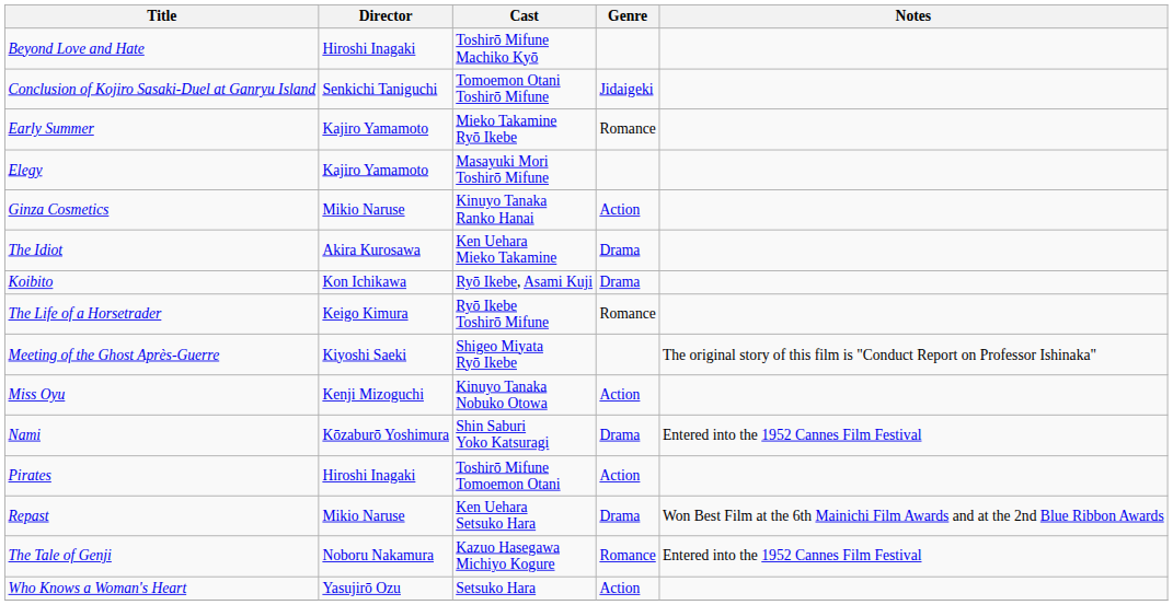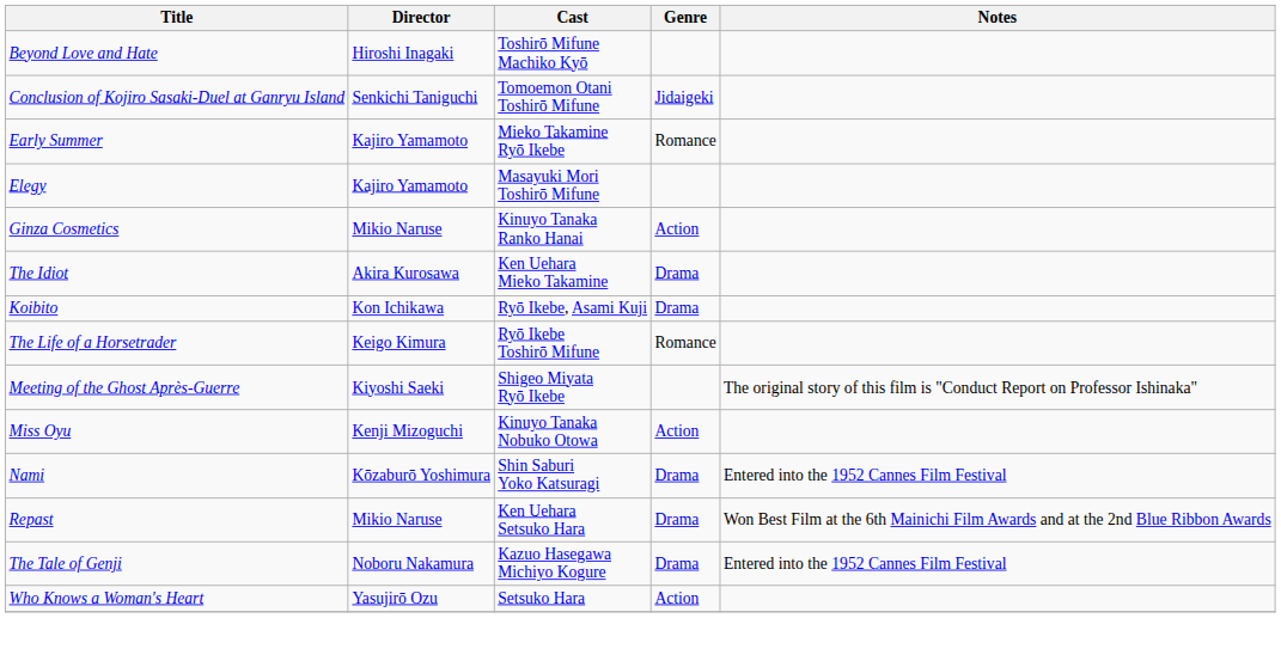- row: Pirates | Hiroshi Inagaki | Toshirō Mifune Tomoemon Otani | Action
The Tale of Genji | Genre: Romance -> Drama
